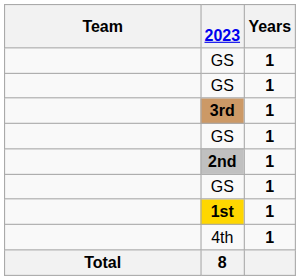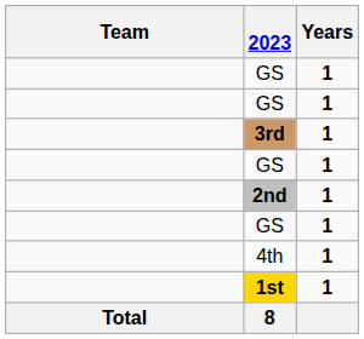rows swapped: 4th <-> 1st
